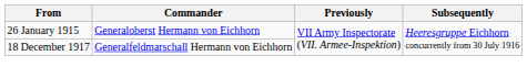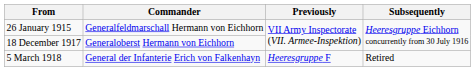26 January 1915 | Commander: Generaloberst Hermann von Eichhorn -> Generalfeldmarschall Hermann von Eichhorn
18 December 1917 | Commander: Generalfeldmarschall Hermann von Eichhorn -> Generaloberst Hermann von Eichhorn
+ row: 5 March 1918 | General der Infanterie Erich von Falkenhayn | Heeresgruppe F | Retired
